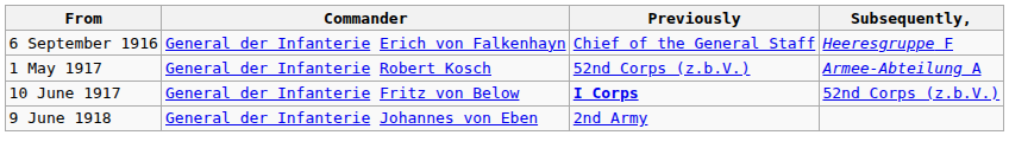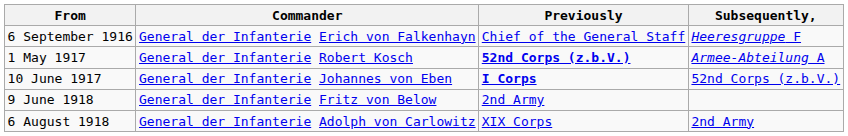1 May 1917 | Previously: normal -> bold
10 June 1917 | Commander: General der Infanterie Fritz von Below -> General der Infanterie Johannes von Eben
9 June 1918 | Commander: General der Infanterie Johannes von Eben -> General der Infanterie Fritz von Below
+ row: 6 August 1918 | General der Infanterie Adolph von Carlowitz | XIX Corps | 2nd Army
